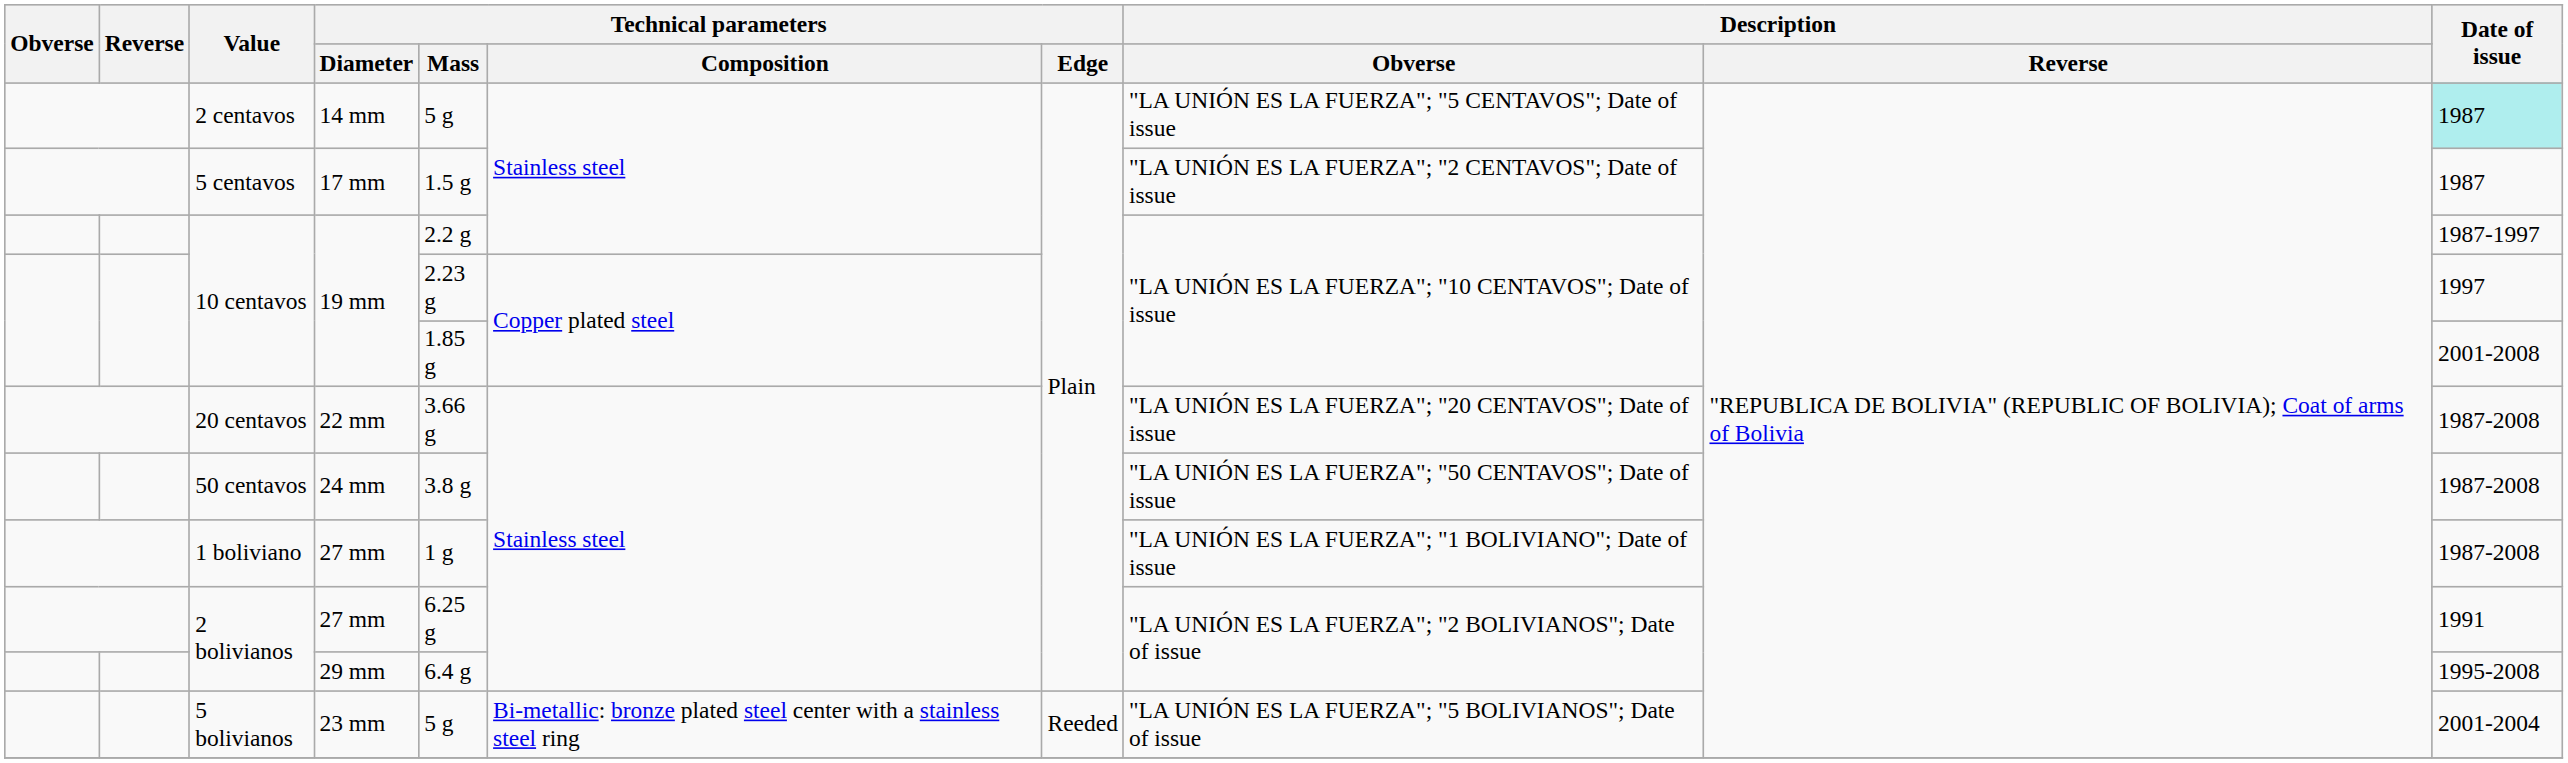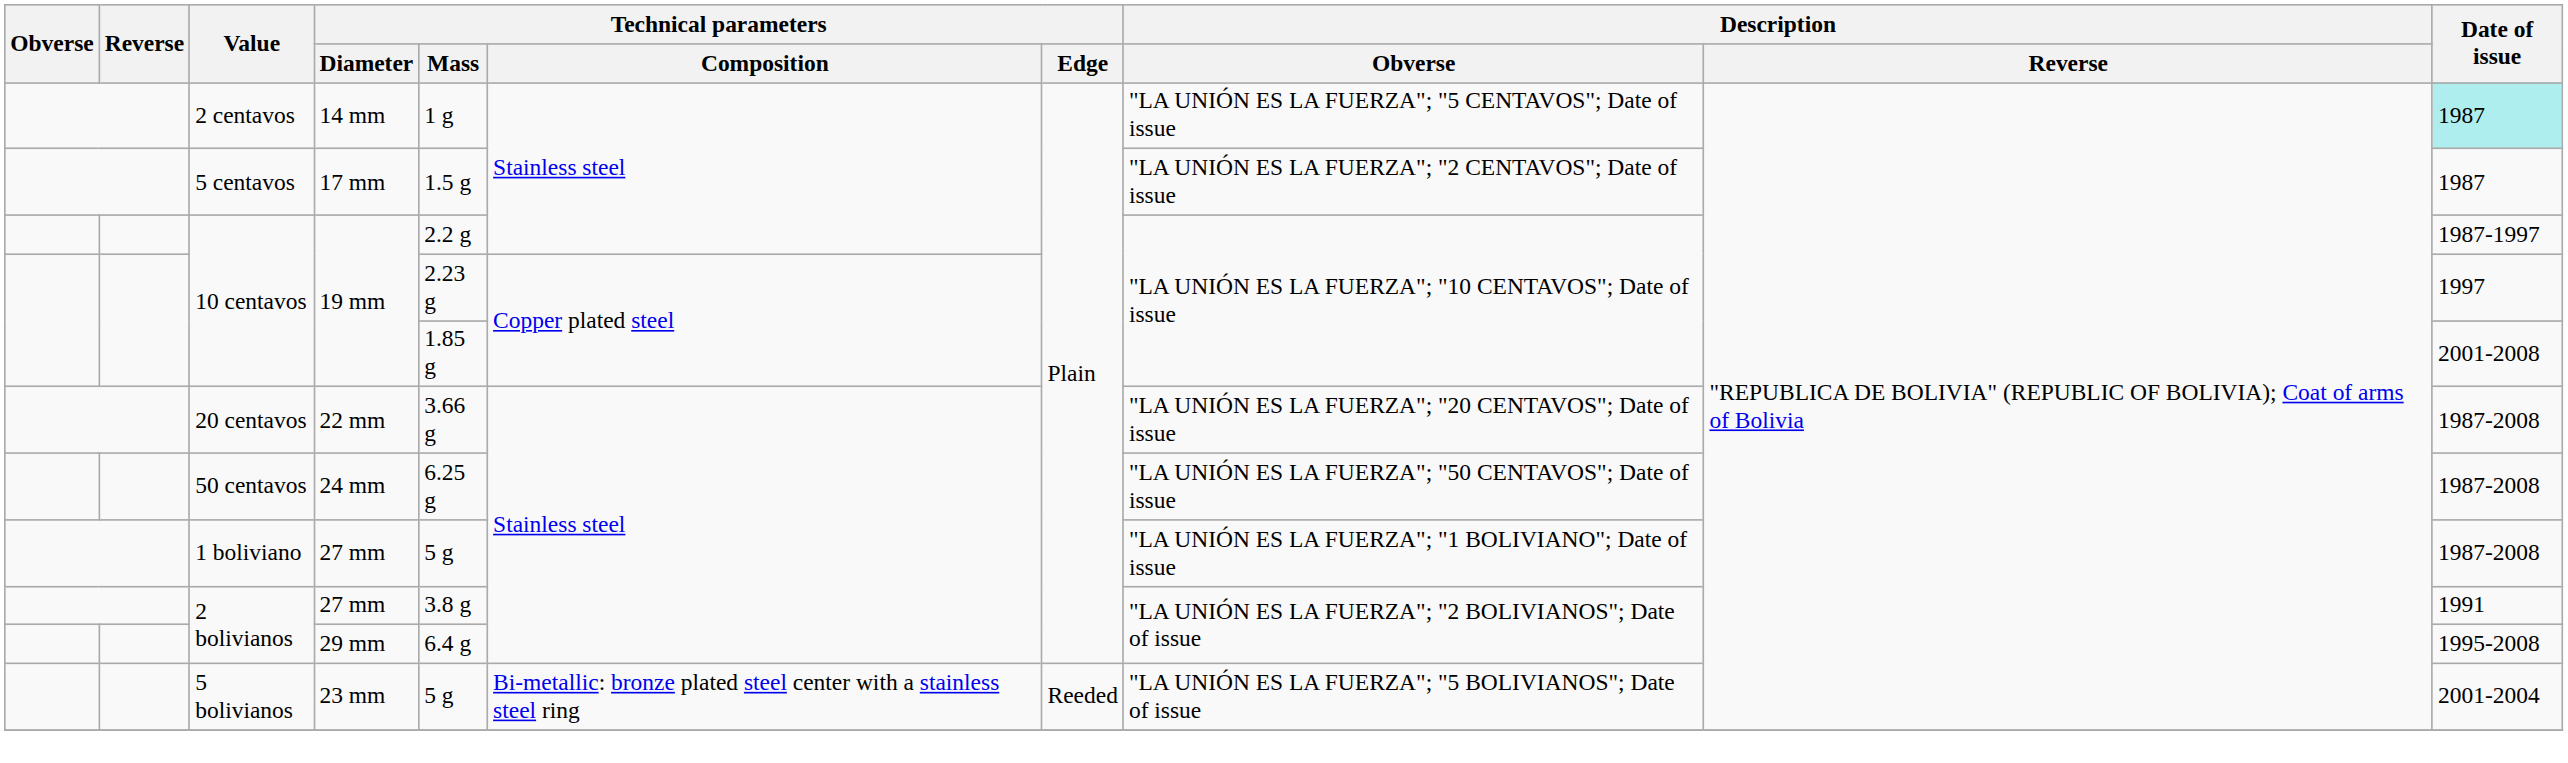2 centavos | Technical parameters / Mass: 5 g -> 1 g
50 centavos | Technical parameters / Mass: 3.8 g -> 6.25 g
1 boliviano | Technical parameters / Mass: 1 g -> 5 g
2 bolivianos / 27 mm | Technical parameters / Mass: 6.25 g -> 3.8 g
